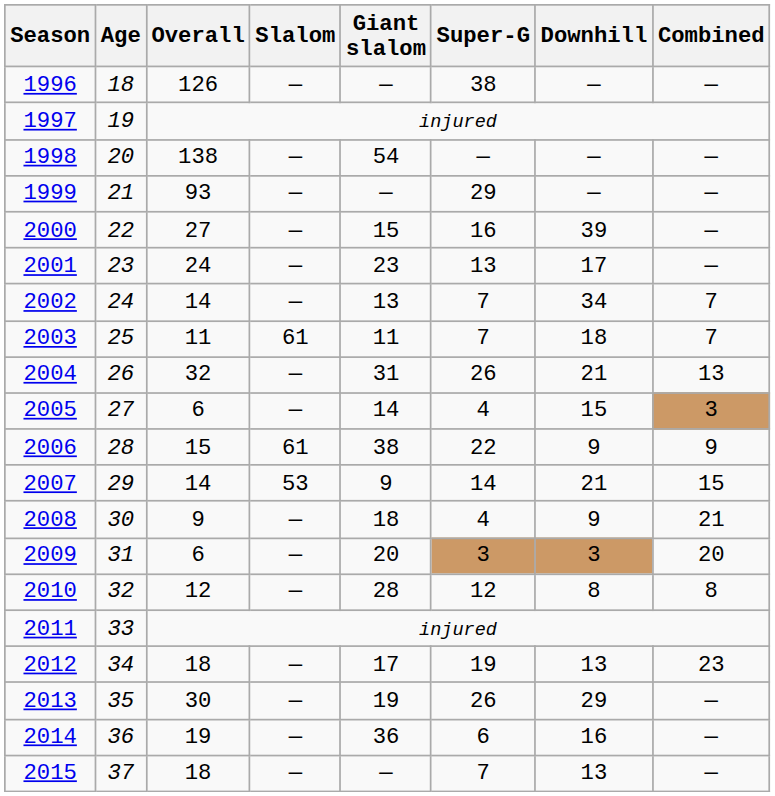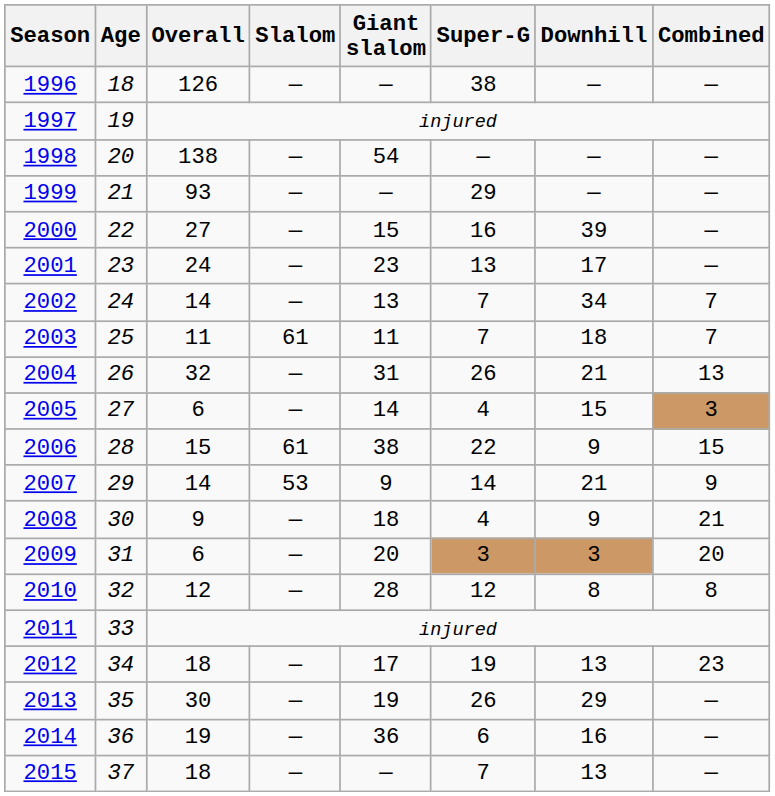2006 | Combined: 9 -> 15
2007 | Combined: 15 -> 9
